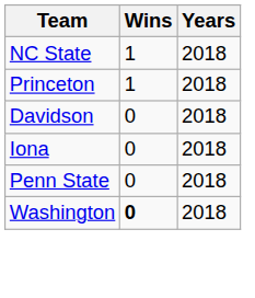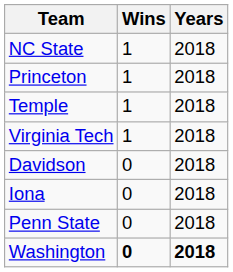+ row: Temple | 1 | 2018
+ row: Virginia Tech | 1 | 2018
Washington | Years: normal -> bold
